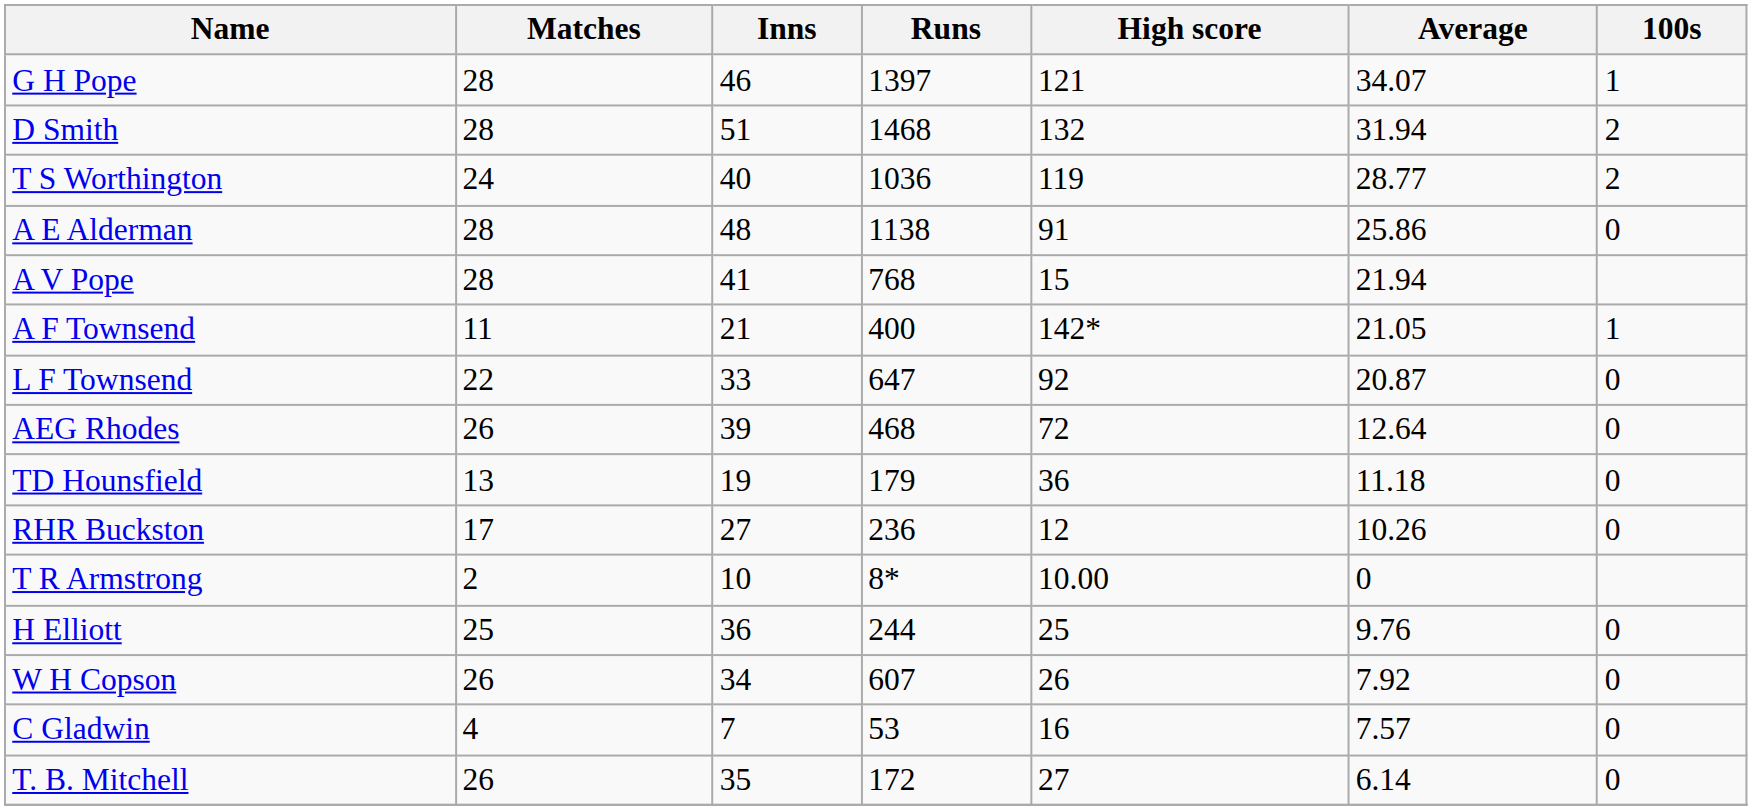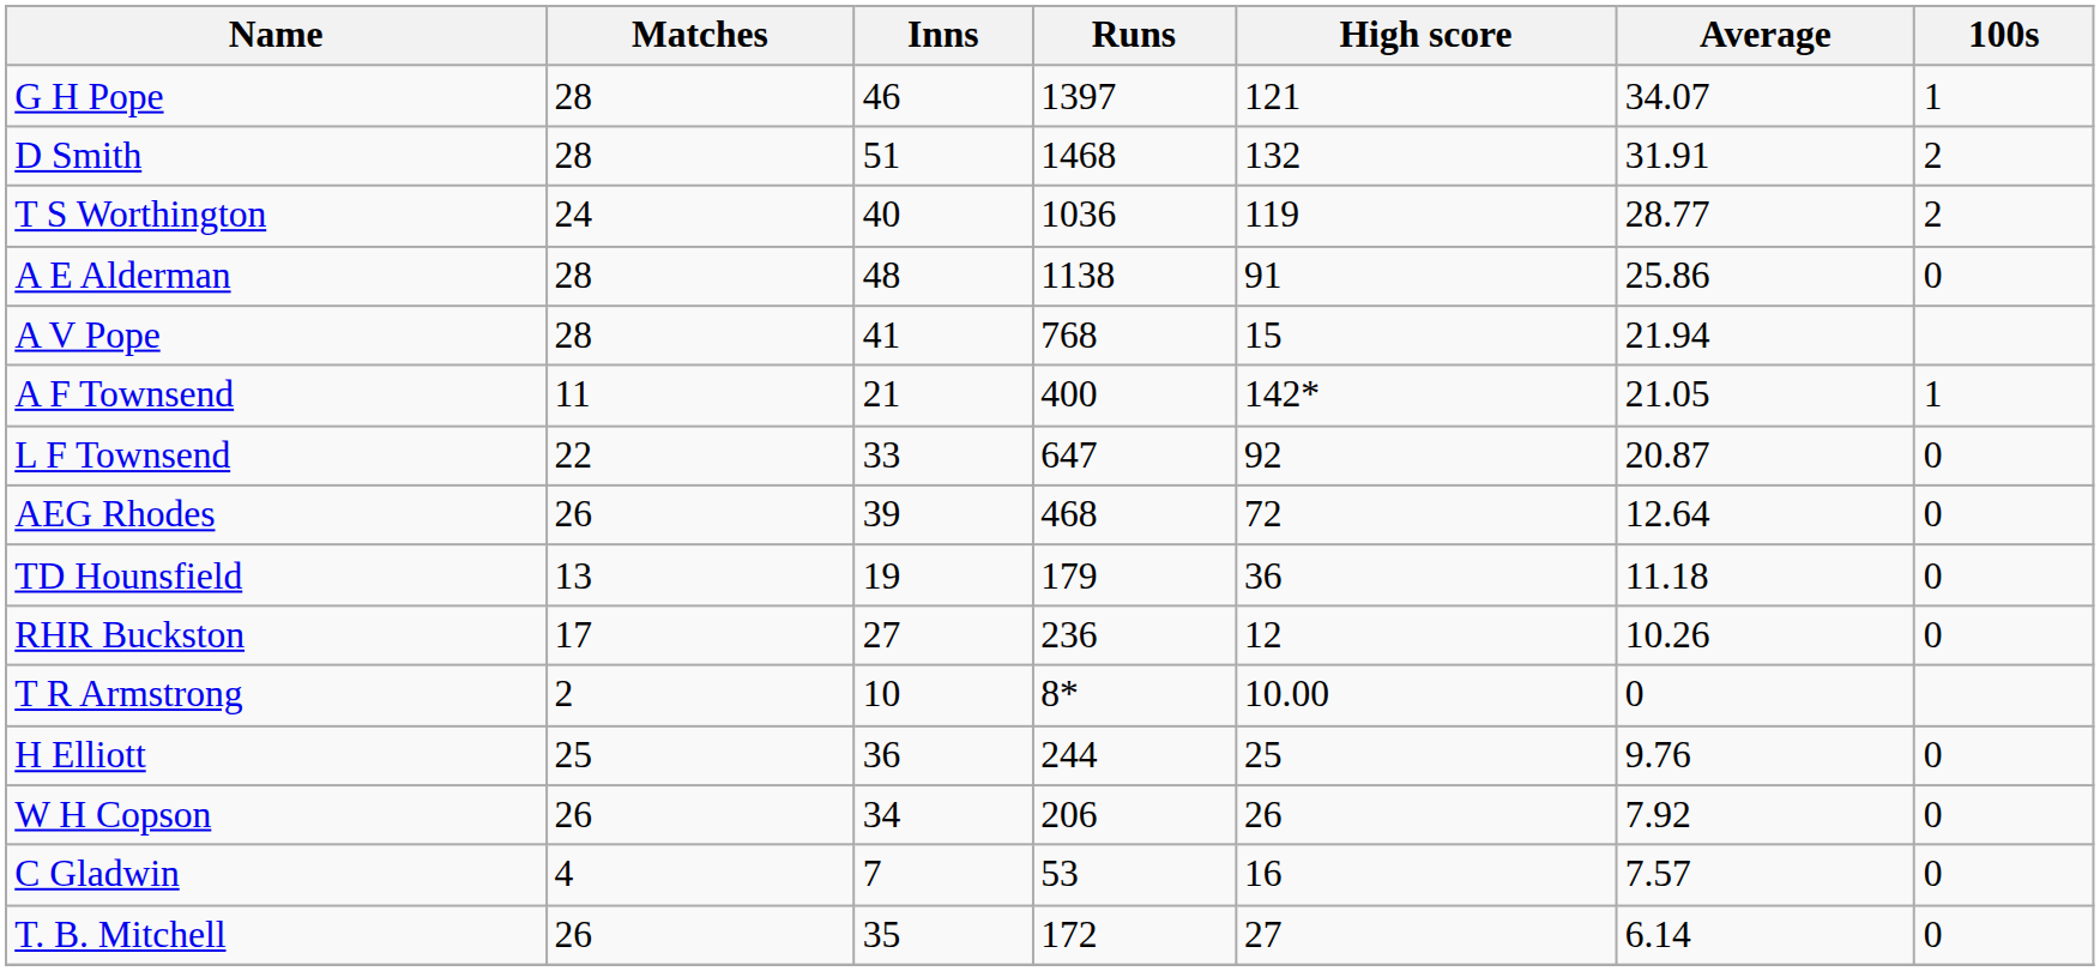D Smith | Average: 31.94 -> 31.91
W H Copson | Runs: 607 -> 206
